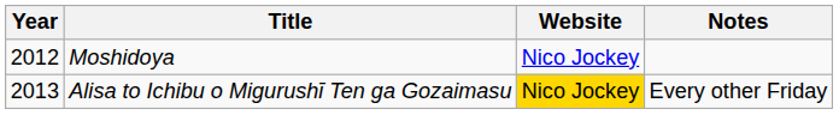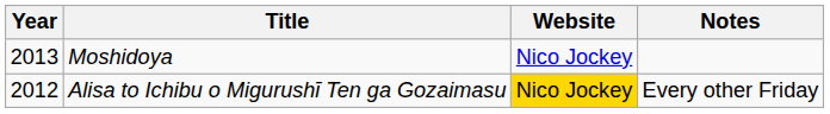Moshidoya | Year: 2012 -> 2013
Alisa to Ichibu o Migurushī Ten ga Gozaimasu | Year: 2013 -> 2012
